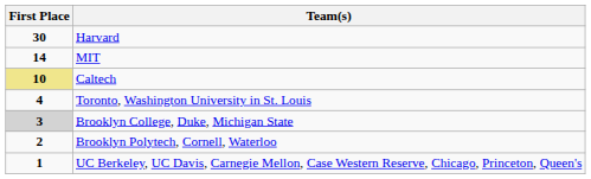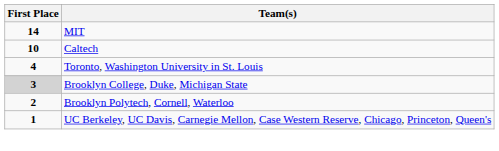- row: 30 | Harvard
Caltech | First Place: khaki background -> no background
